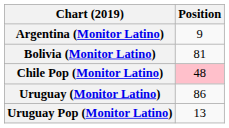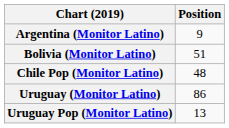Bolivia (Monitor Latino) | Position: 81 -> 51
Chile Pop (Monitor Latino) | Position: pink background -> no background
